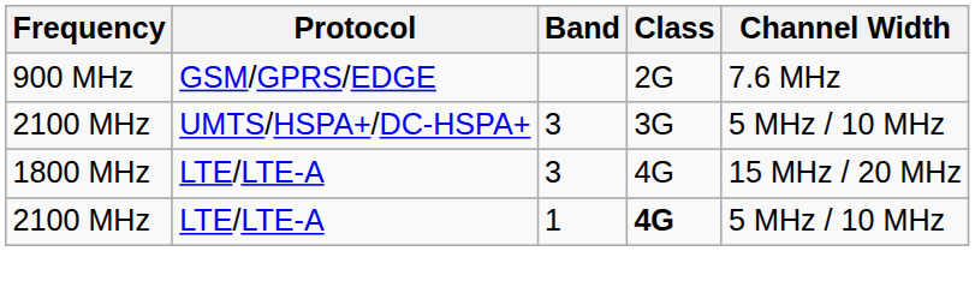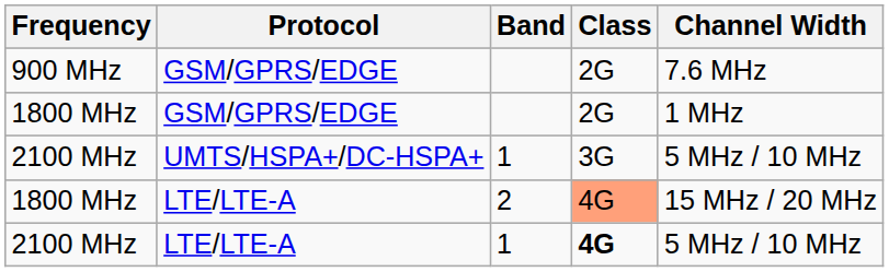+ row: 1800 MHz | GSM/GPRS/EDGE | 2G | 1 MHz
2100 MHz / UMTS/HSPA+/DC-HSPA+ | Band: 3 -> 1
1800 MHz / LTE/LTE-A | Band: 3 -> 2
1800 MHz / LTE/LTE-A | Class: no background -> lightsalmon background
